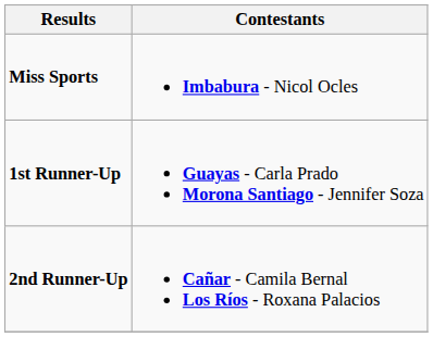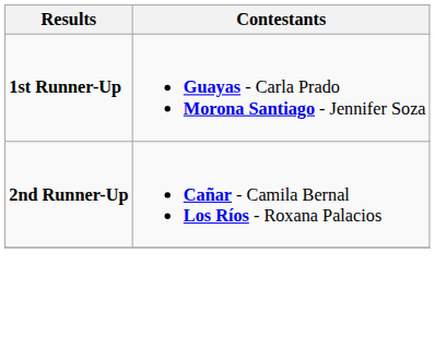- row: Miss Sports | Imbabura - Nicol Ocles
